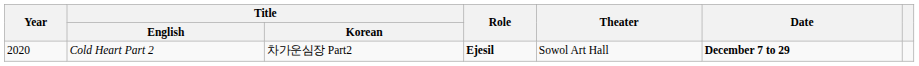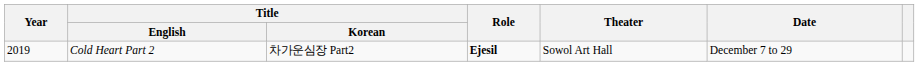Cold Heart Part 2 | Year: 2020 -> 2019
Cold Heart Part 2 | Date: bold -> normal
